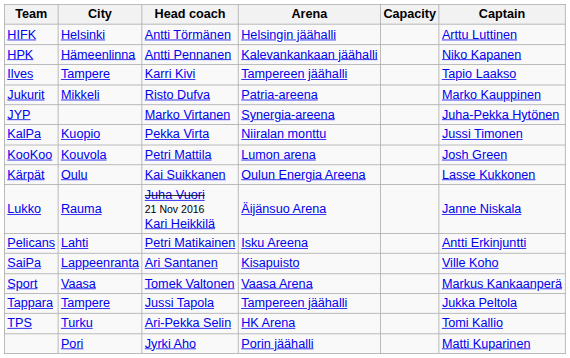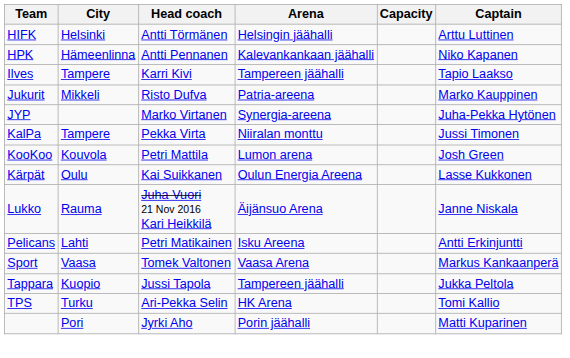KalPa | City: Kuopio -> Tampere
- row: SaiPa | Lappeenranta | Ari Santanen | Kisapuisto | Ville Koho
Tappara | City: Tampere -> Kuopio
